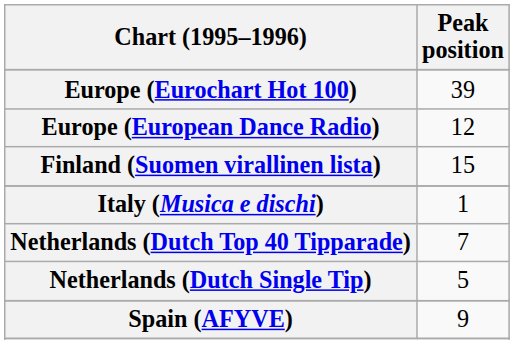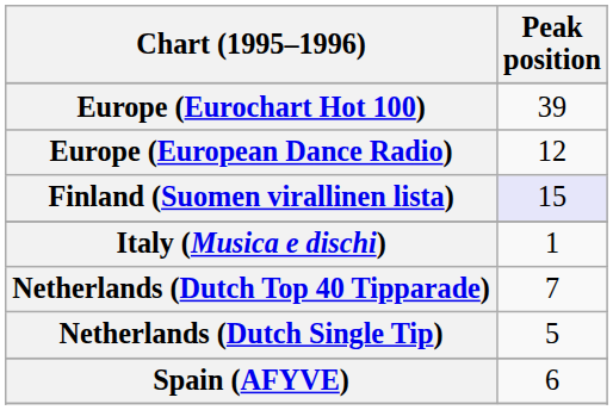Finland (Suomen virallinen lista) | Peak position: no background -> lavender background
Spain (AFYVE) | Peak position: 9 -> 6
